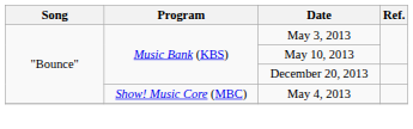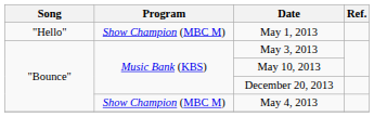+ row: "Hello" | Show Champion (MBC M) | May 1, 2013
May 4, 2013 | Program: Show! Music Core (MBC) -> Show Champion (MBC M)
